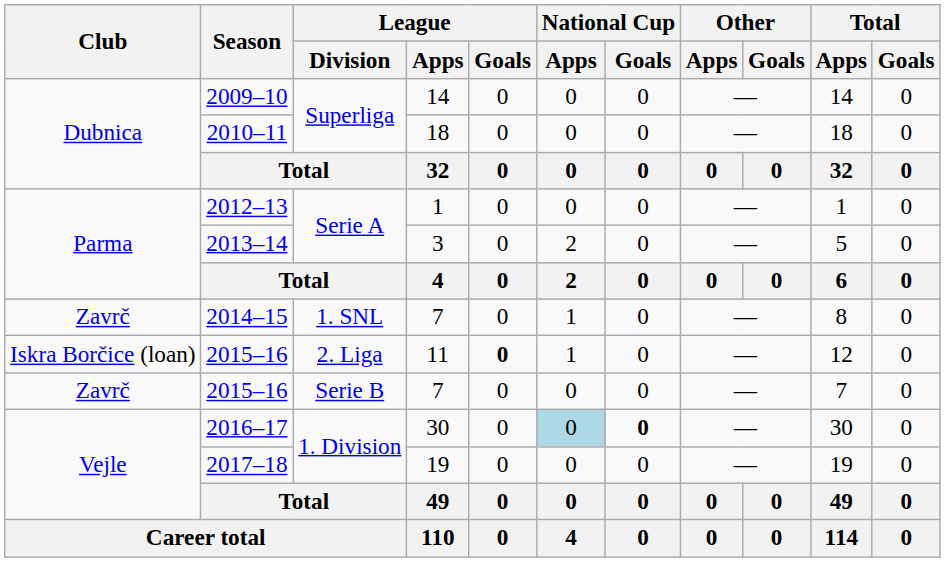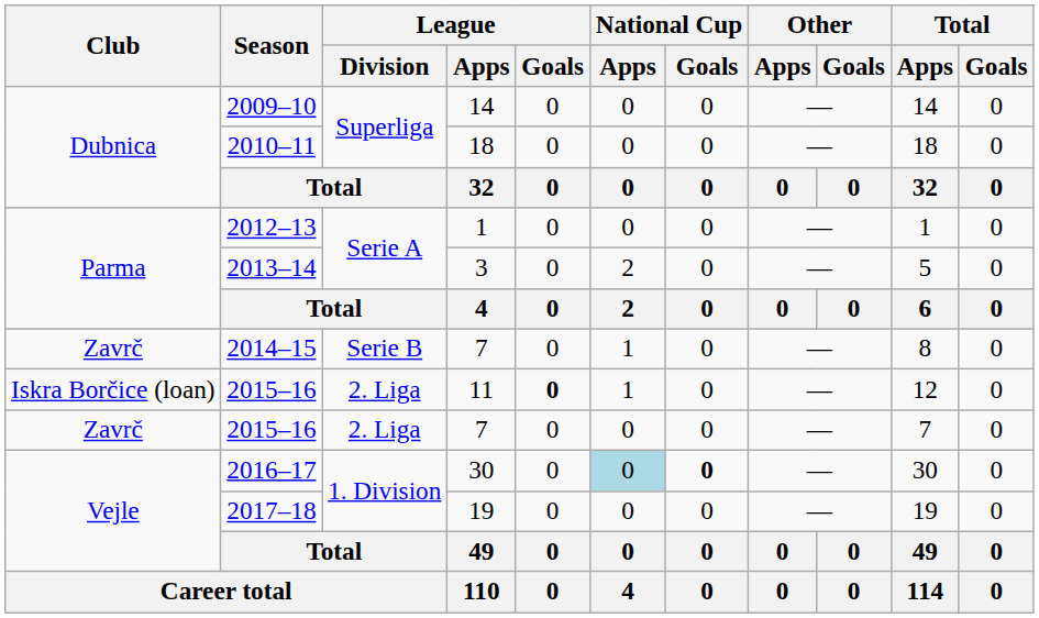2014–15 | League / Division: 1. SNL -> Serie B
2015–16 / 7 | League / Division: Serie B -> 2. Liga
